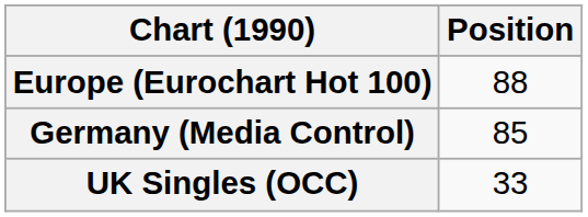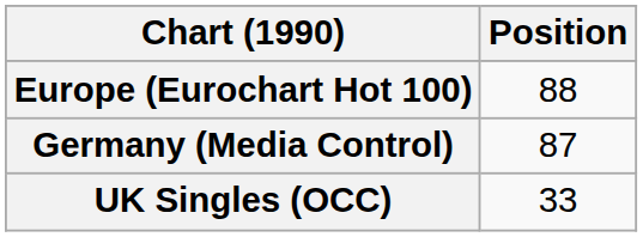Germany (Media Control) | Position: 85 -> 87
